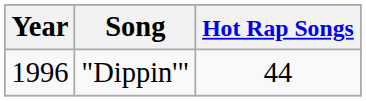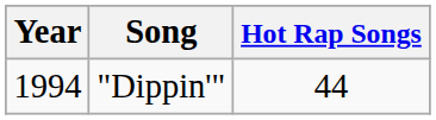"Dippin'" | Year: 1996 -> 1994
